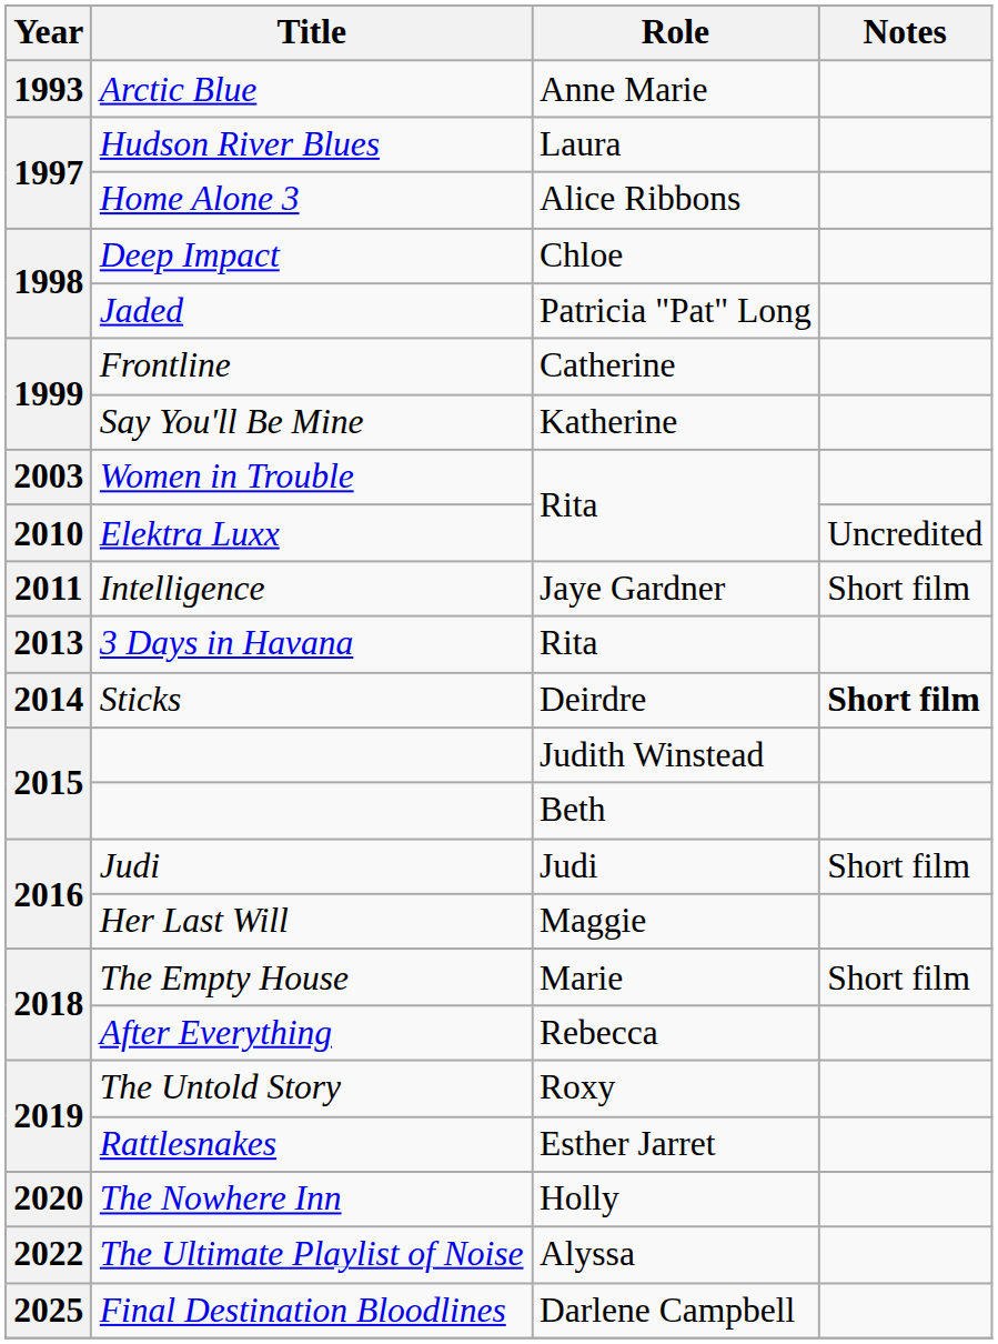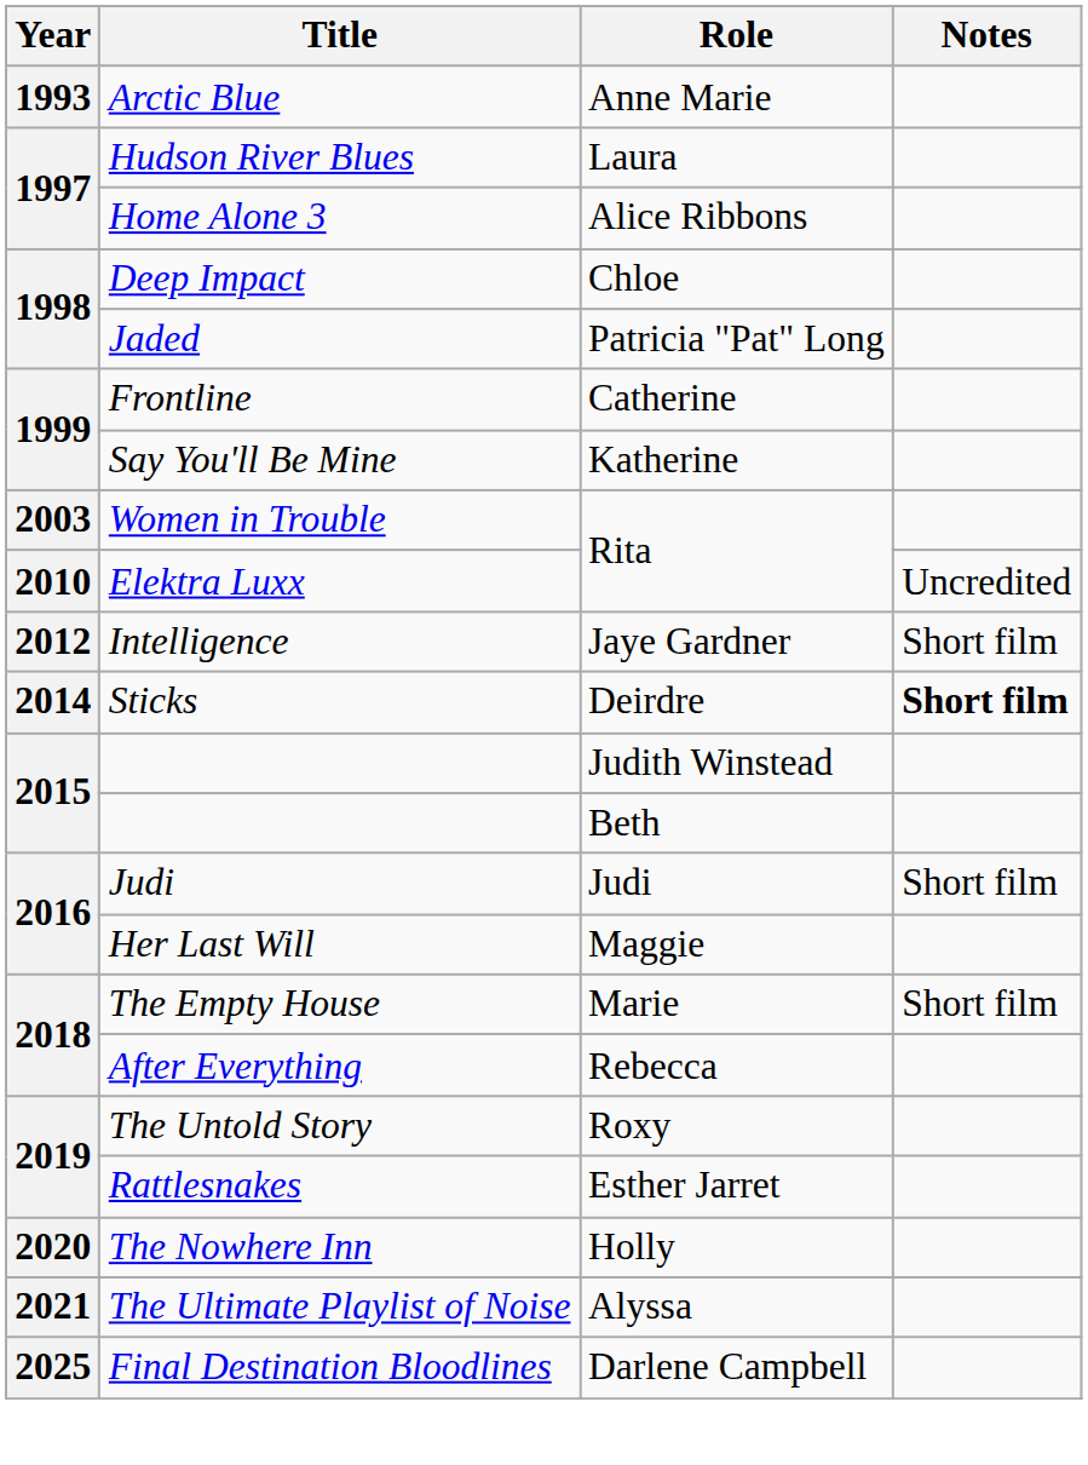Intelligence | Year: 2011 -> 2012
- row: 2013 | 3 Days in Havana | Rita
The Ultimate Playlist of Noise | Year: 2022 -> 2021
